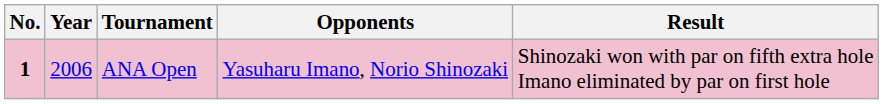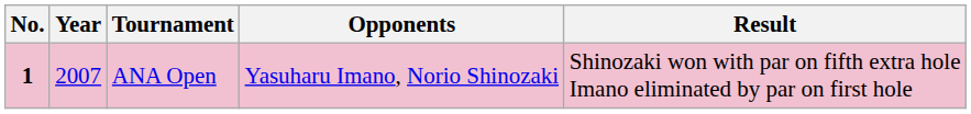ANA Open | Year: 2006 -> 2007
